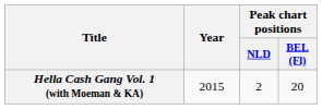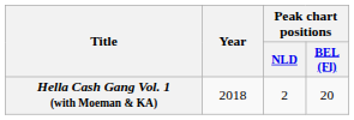Hella Cash Gang Vol. 1 (with Moeman & KA) | Year: 2015 -> 2018
